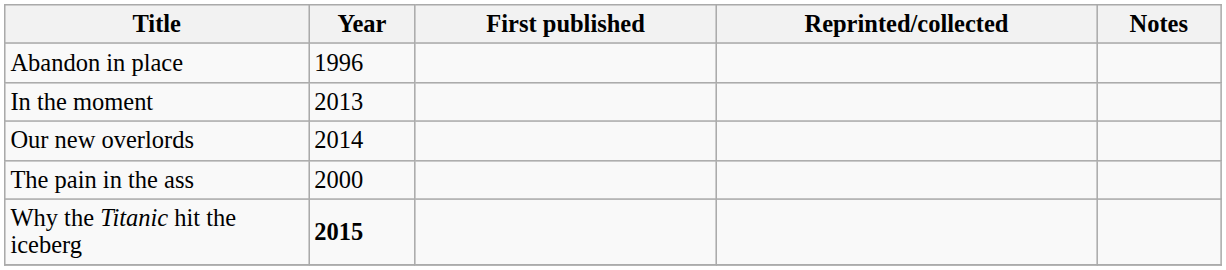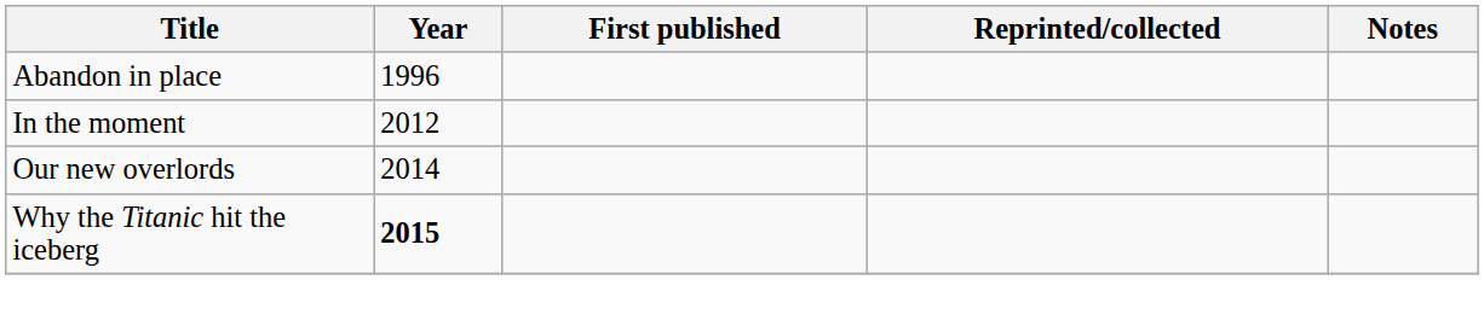In the moment | Year: 2013 -> 2012
- row: The pain in the ass | 2000
